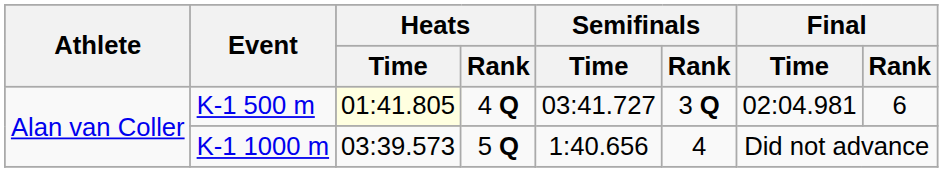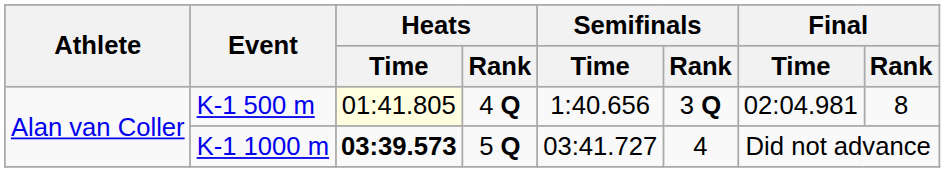K-1 500 m | Semifinals / Time: 03:41.727 -> 1:40.656
K-1 500 m | Final / Rank: 6 -> 8
K-1 1000 m | Heats / Time: normal -> bold
K-1 1000 m | Semifinals / Time: 1:40.656 -> 03:41.727
